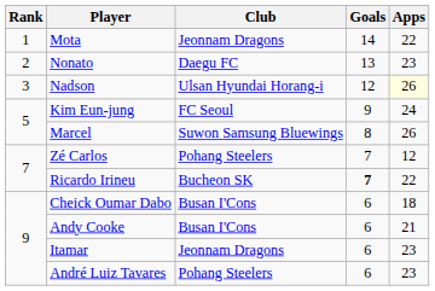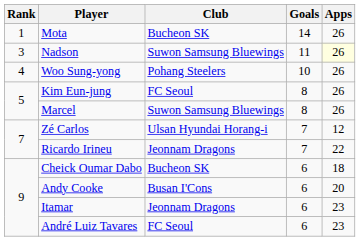Mota | Club: Jeonnam Dragons -> Bucheon SK
Mota | Apps: 22 -> 26
- row: 2 | Nonato | Daegu FC | 13 | 23
Nadson | Club: Ulsan Hyundai Horang-i -> Suwon Samsung Bluewings
Nadson | Goals: 12 -> 11
+ row: 4 | Woo Sung-yong | Pohang Steelers | 10 | 26
Kim Eun-jung | Goals: 9 -> 8
Kim Eun-jung | Apps: 24 -> 26
Zé Carlos | Club: Pohang Steelers -> Ulsan Hyundai Horang-i
Ricardo Irineu | Club: Bucheon SK -> Jeonnam Dragons
Ricardo Irineu | Goals: bold -> normal
Cheick Oumar Dabo | Club: Busan I'Cons -> Bucheon SK
Andy Cooke | Apps: 21 -> 20
André Luiz Tavares | Club: Pohang Steelers -> FC Seoul
